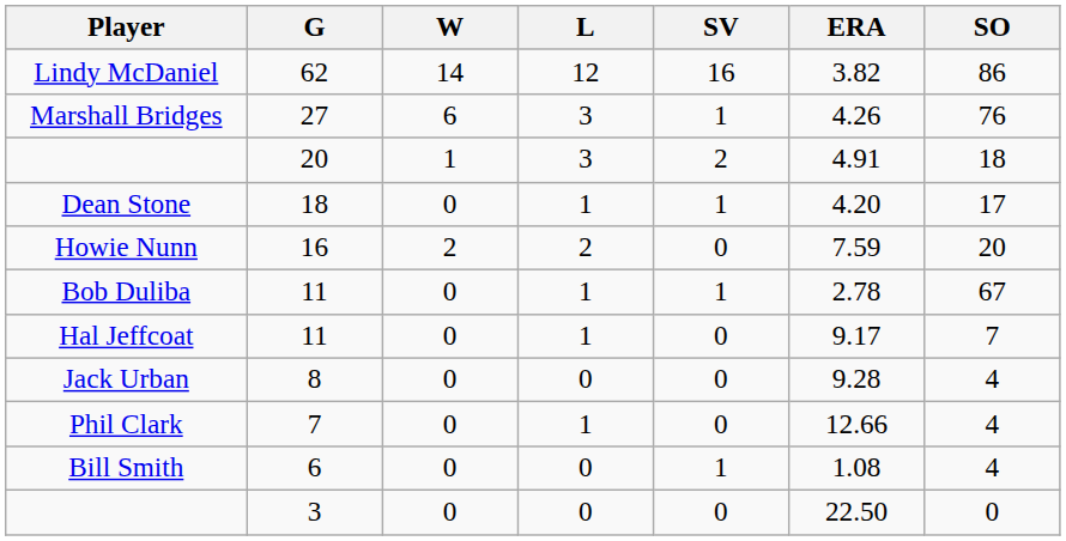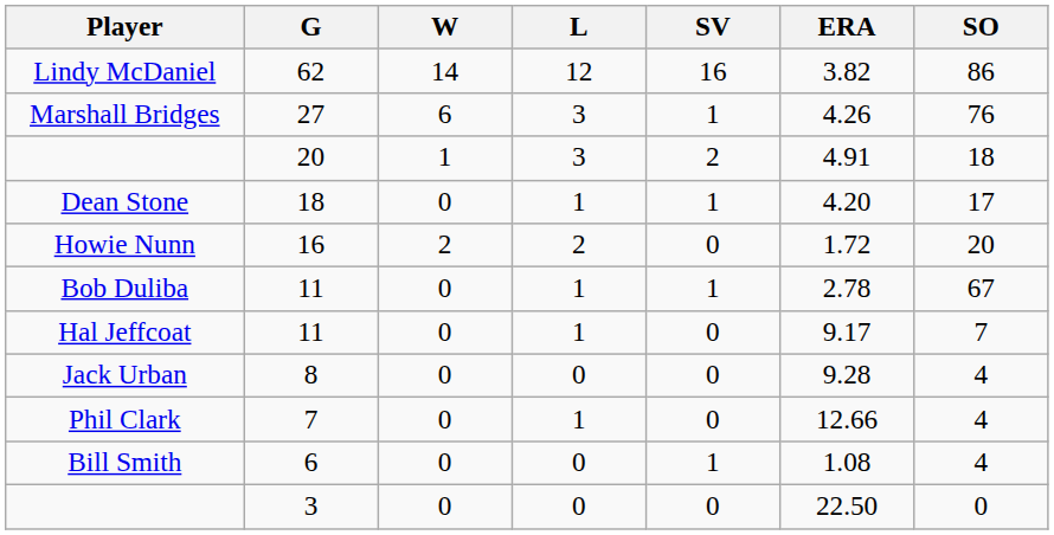Howie Nunn | ERA: 7.59 -> 1.72
